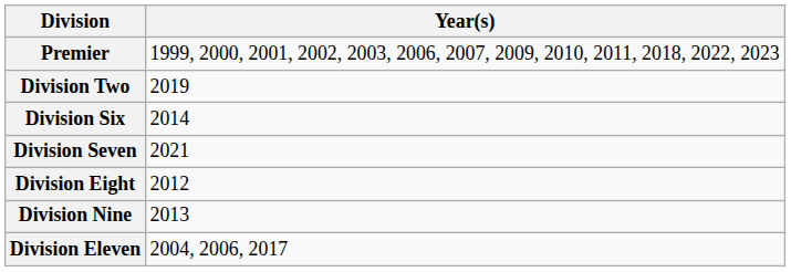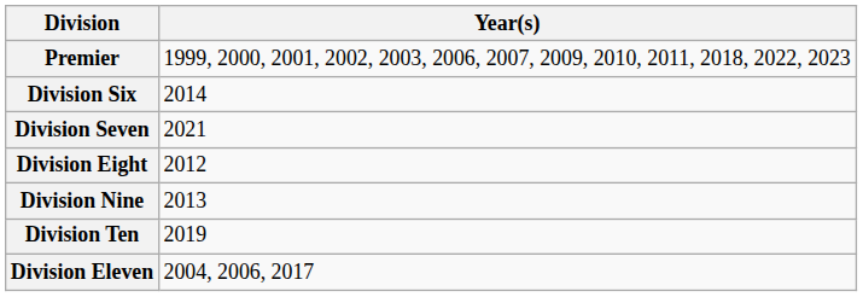- row: Division Two | 2019
+ row: Division Ten | 2019
